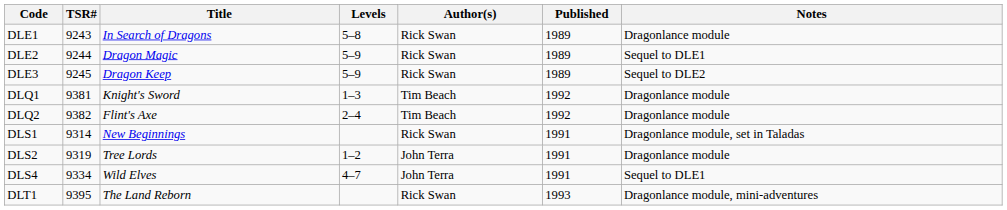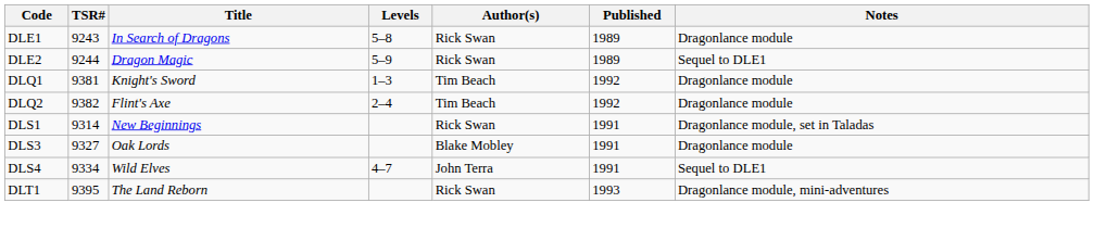- row: DLE3 | 9245 | Dragon Keep | 5–9 | Rick Swan | 1989 | Sequel to DLE2
- row: DLS2 | 9319 | Tree Lords | 1–2 | John Terra | 1991 | Dragonlance module
+ row: DLS3 | 9327 | Oak Lords | Blake Mobley | 1991 | Dragonlance module
